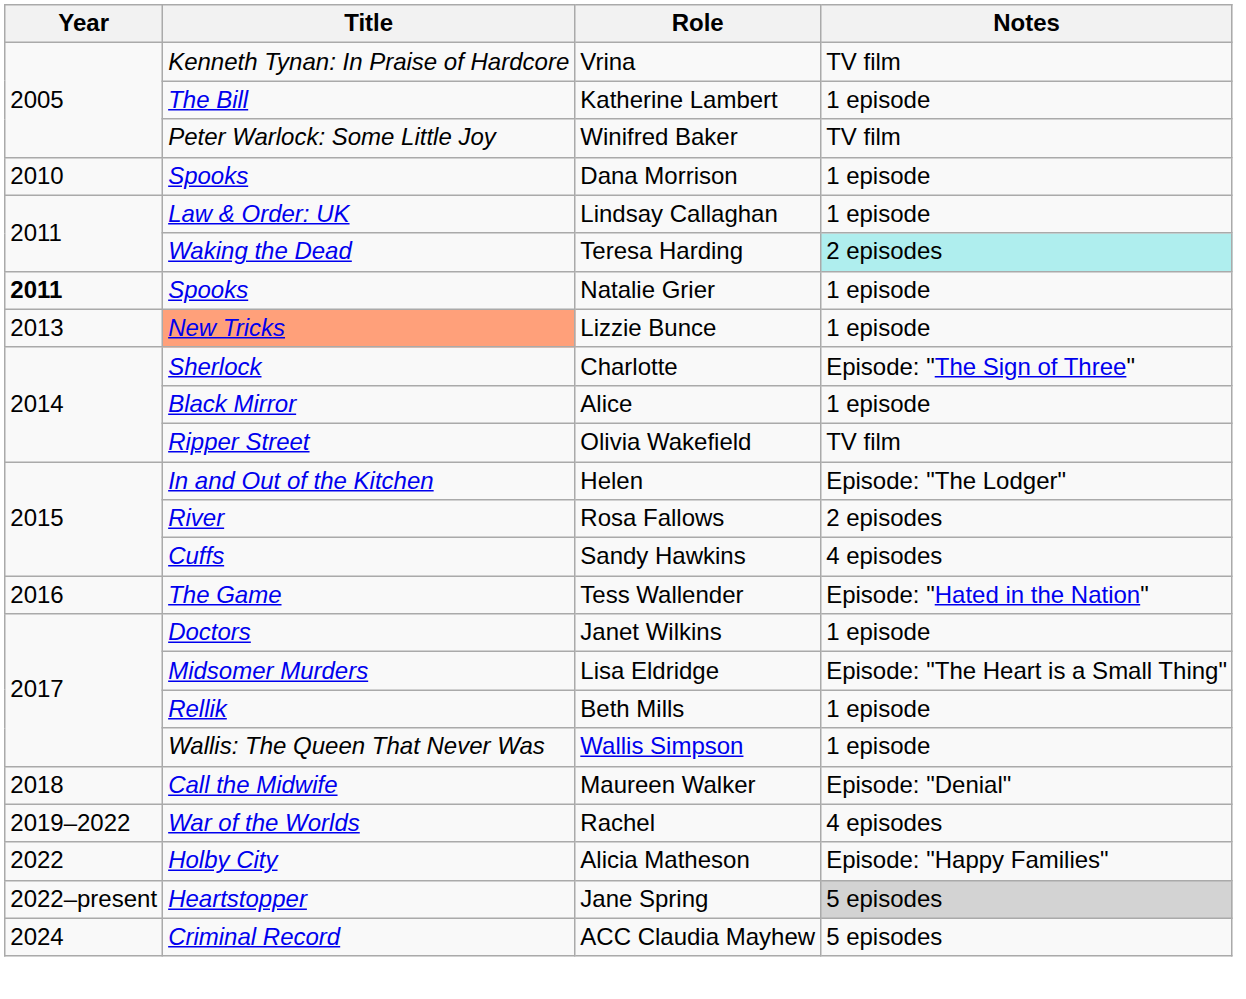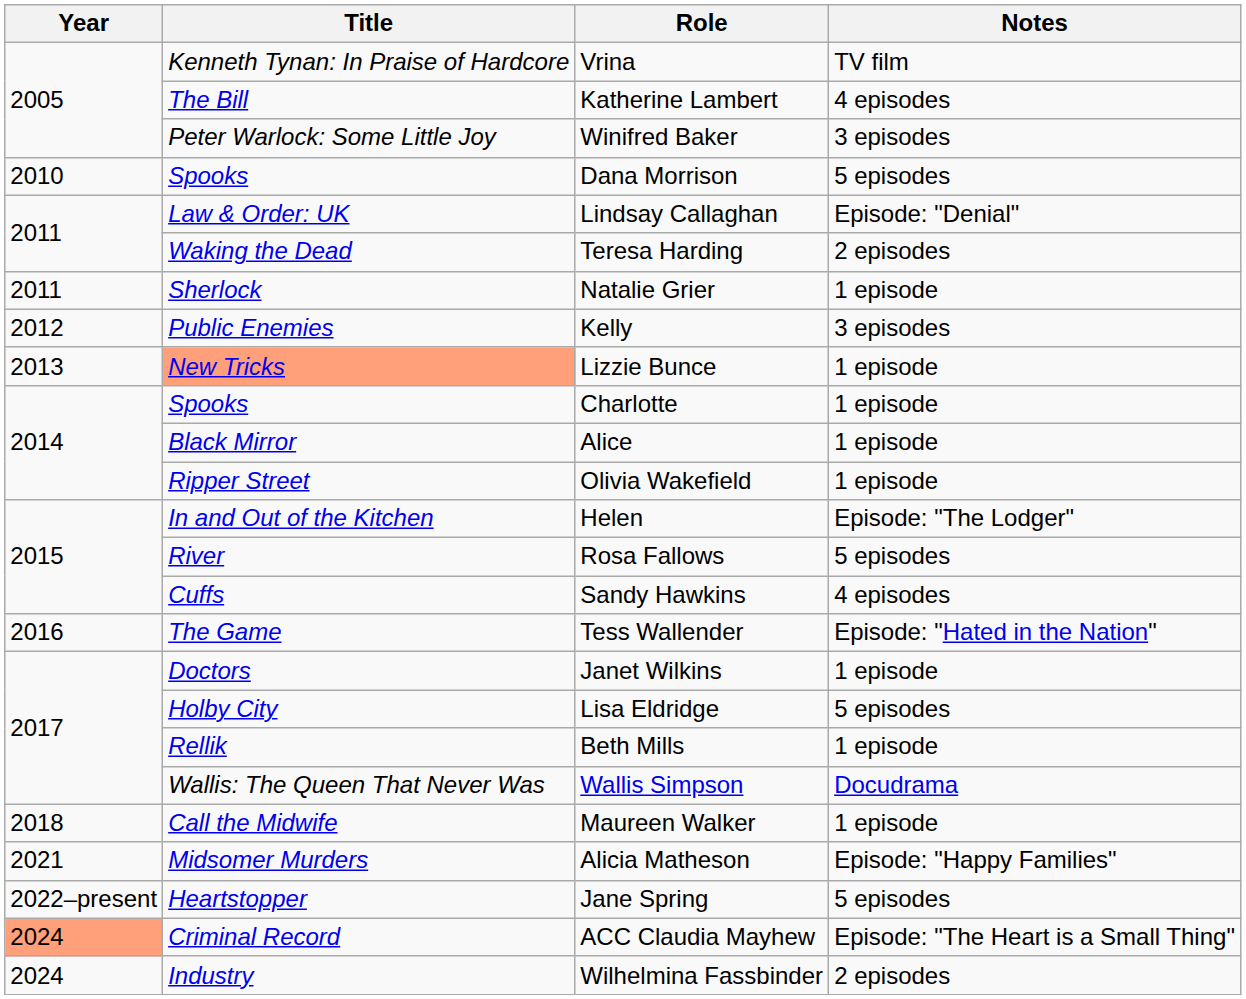Katherine Lambert | Notes: 1 episode -> 4 episodes
Winifred Baker | Notes: TV film -> 3 episodes
Dana Morrison | Notes: 1 episode -> 5 episodes
Lindsay Callaghan | Notes: 1 episode -> Episode: "Denial"
Teresa Harding | Notes: paleturquoise background -> no background
Natalie Grier | Year: bold -> normal
Natalie Grier | Title: Spooks -> Sherlock
+ row: 2012 | Public Enemies | Kelly | 3 episodes
Charlotte | Title: Sherlock -> Spooks
Charlotte | Notes: Episode: "The Sign of Three" -> 1 episode
Olivia Wakefield | Notes: TV film -> 1 episode
Rosa Fallows | Notes: 2 episodes -> 5 episodes
Lisa Eldridge | Title: Midsomer Murders -> Holby City
Lisa Eldridge | Notes: Episode: "The Heart is a Small Thing" -> 5 episodes
Wallis Simpson | Notes: 1 episode -> Docudrama
Maureen Walker | Notes: Episode: "Denial" -> 1 episode
- row: 2019–2022 | War of the Worlds | Rachel | 4 episodes
Alicia Matheson | Year: 2022 -> 2021
Alicia Matheson | Title: Holby City -> Midsomer Murders
Jane Spring | Notes: lightgrey background -> no background
ACC Claudia Mayhew | Year: no background -> lightsalmon background
ACC Claudia Mayhew | Notes: 5 episodes -> Episode: "The Heart is a Small Thing"
+ row: 2024 | Industry | Wilhelmina Fassbinder | 2 episodes
